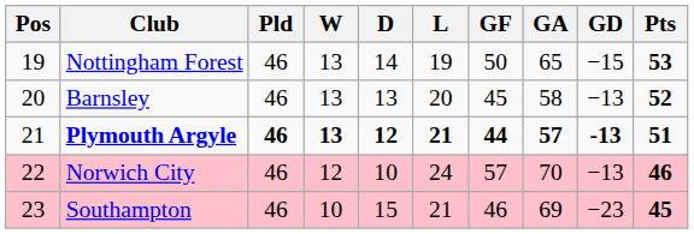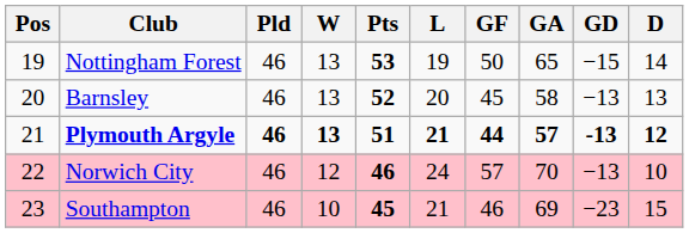columns swapped: D <-> Pts
